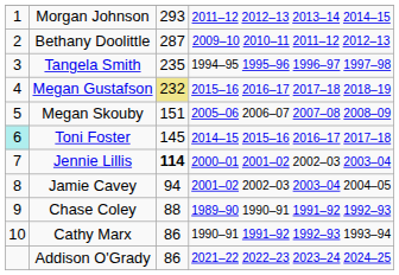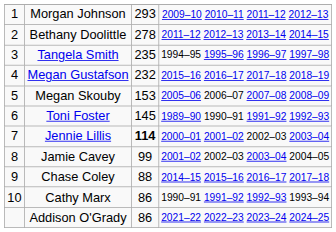Morgan Johnson | column 4: 2011–12 2012–13 2013–14 2014–15 -> 2009–10 2010–11 2011–12 2012–13
Bethany Doolittle | column 3: 287 -> 278
Bethany Doolittle | column 4: 2009–10 2010–11 2011–12 2012–13 -> 2011–12 2012–13 2013–14 2014–15
Megan Gustafson | column 3: khaki background -> no background
Megan Skouby | column 3: 151 -> 153
Toni Foster | column 1: paleturquoise background -> no background
Toni Foster | column 4: 2014–15 2015–16 2016–17 2017–18 -> 1989–90 1990–91 1991–92 1992–93
Jamie Cavey | column 3: 94 -> 99
Chase Coley | column 4: 1989–90 1990–91 1991–92 1992–93 -> 2014–15 2015–16 2016–17 2017–18
